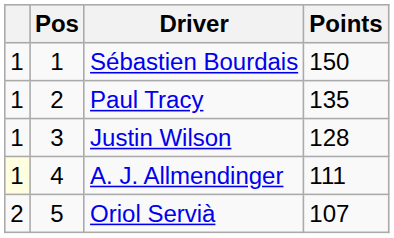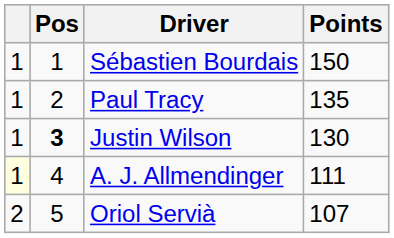Justin Wilson | Pos: normal -> bold
Justin Wilson | Points: 128 -> 130
